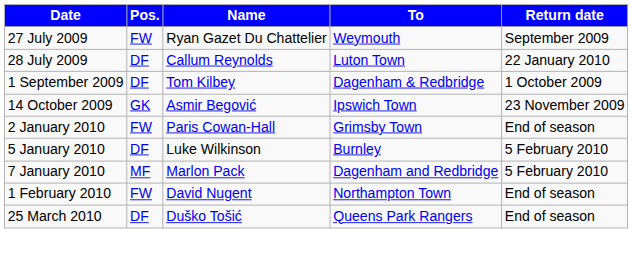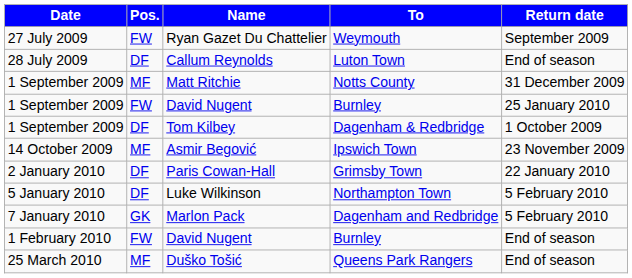Callum Reynolds | Return date: 22 January 2010 -> End of season
+ row: 1 September 2009 | MF | Matt Ritchie | Notts County | 31 December 2009
+ row: 1 September 2009 | FW | David Nugent | Burnley | 25 January 2010
Asmir Begović | Pos.: GK -> MF
Paris Cowan-Hall | Pos.: FW -> DF
Paris Cowan-Hall | Return date: End of season -> 22 January 2010
Luke Wilkinson | To: Burnley -> Northampton Town
Marlon Pack | Pos.: MF -> GK
1 February 2010 / David Nugent | To: Northampton Town -> Burnley
Duško Tošić | Pos.: DF -> MF
